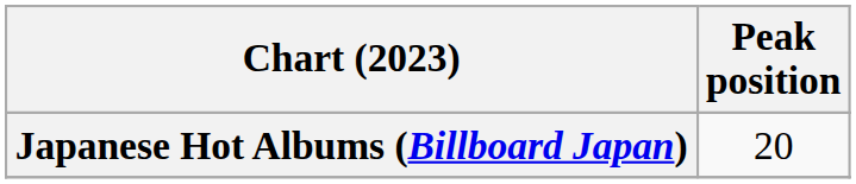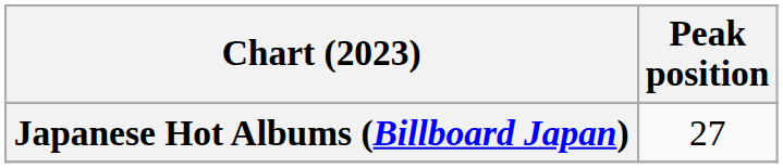Japanese Hot Albums (Billboard Japan) | Peak position: 20 -> 27
